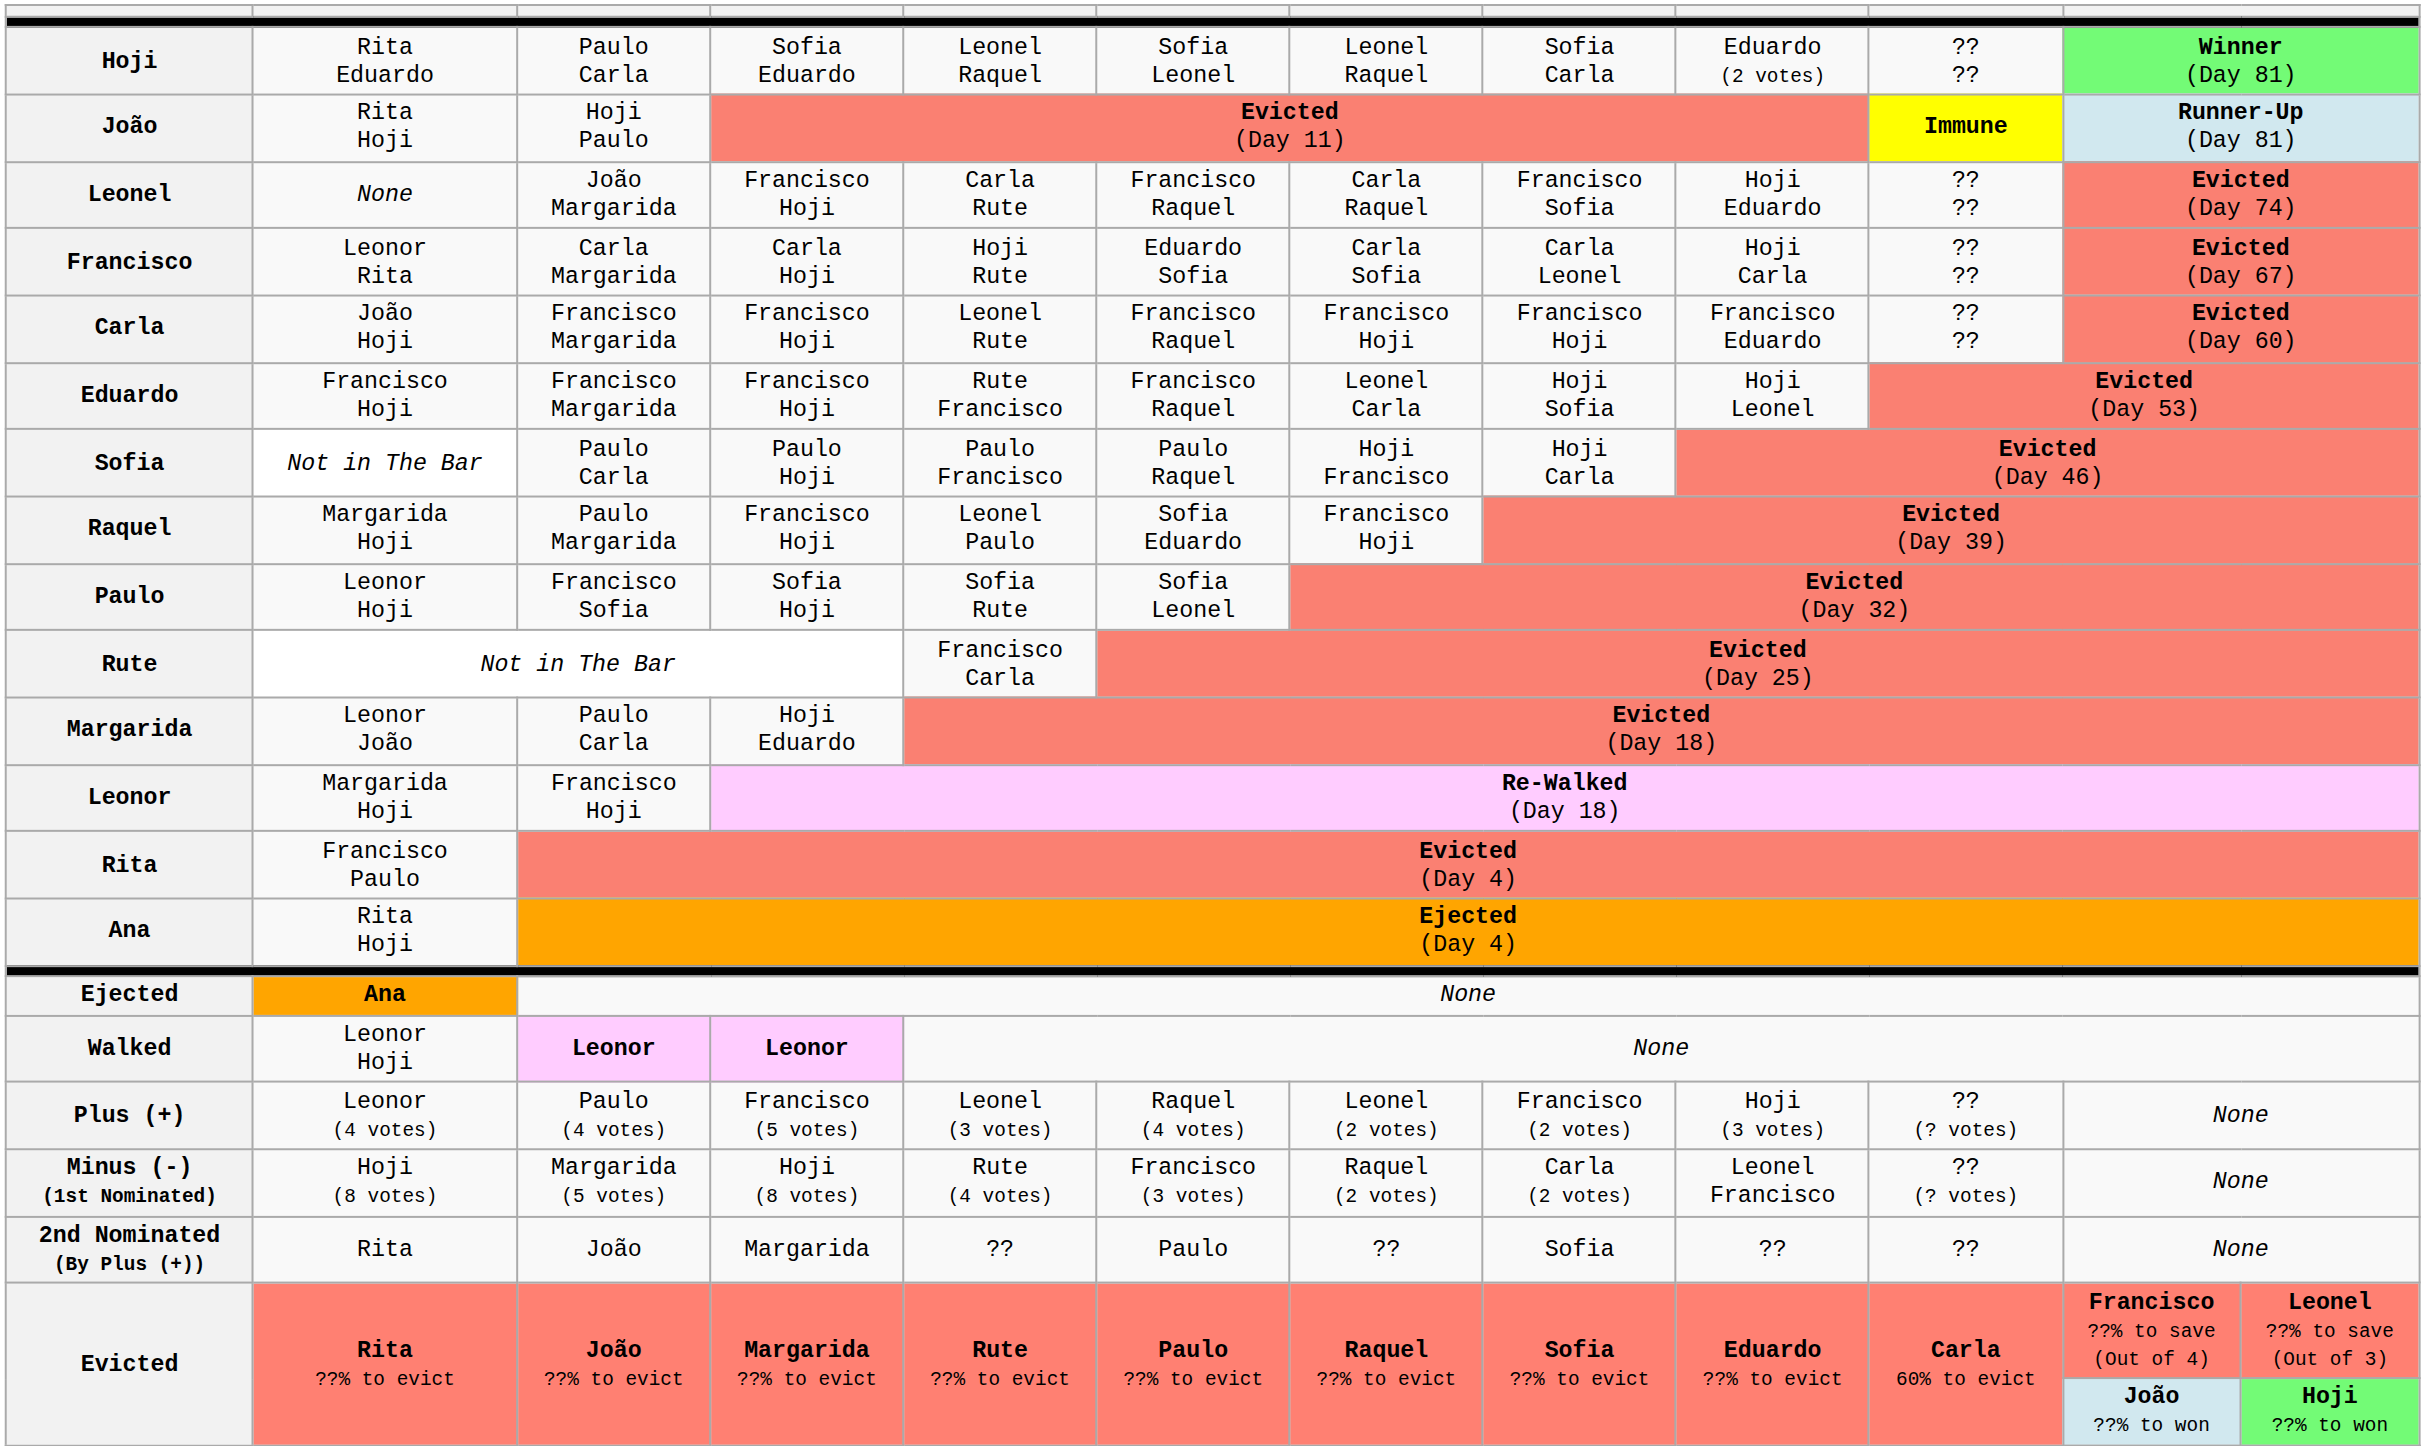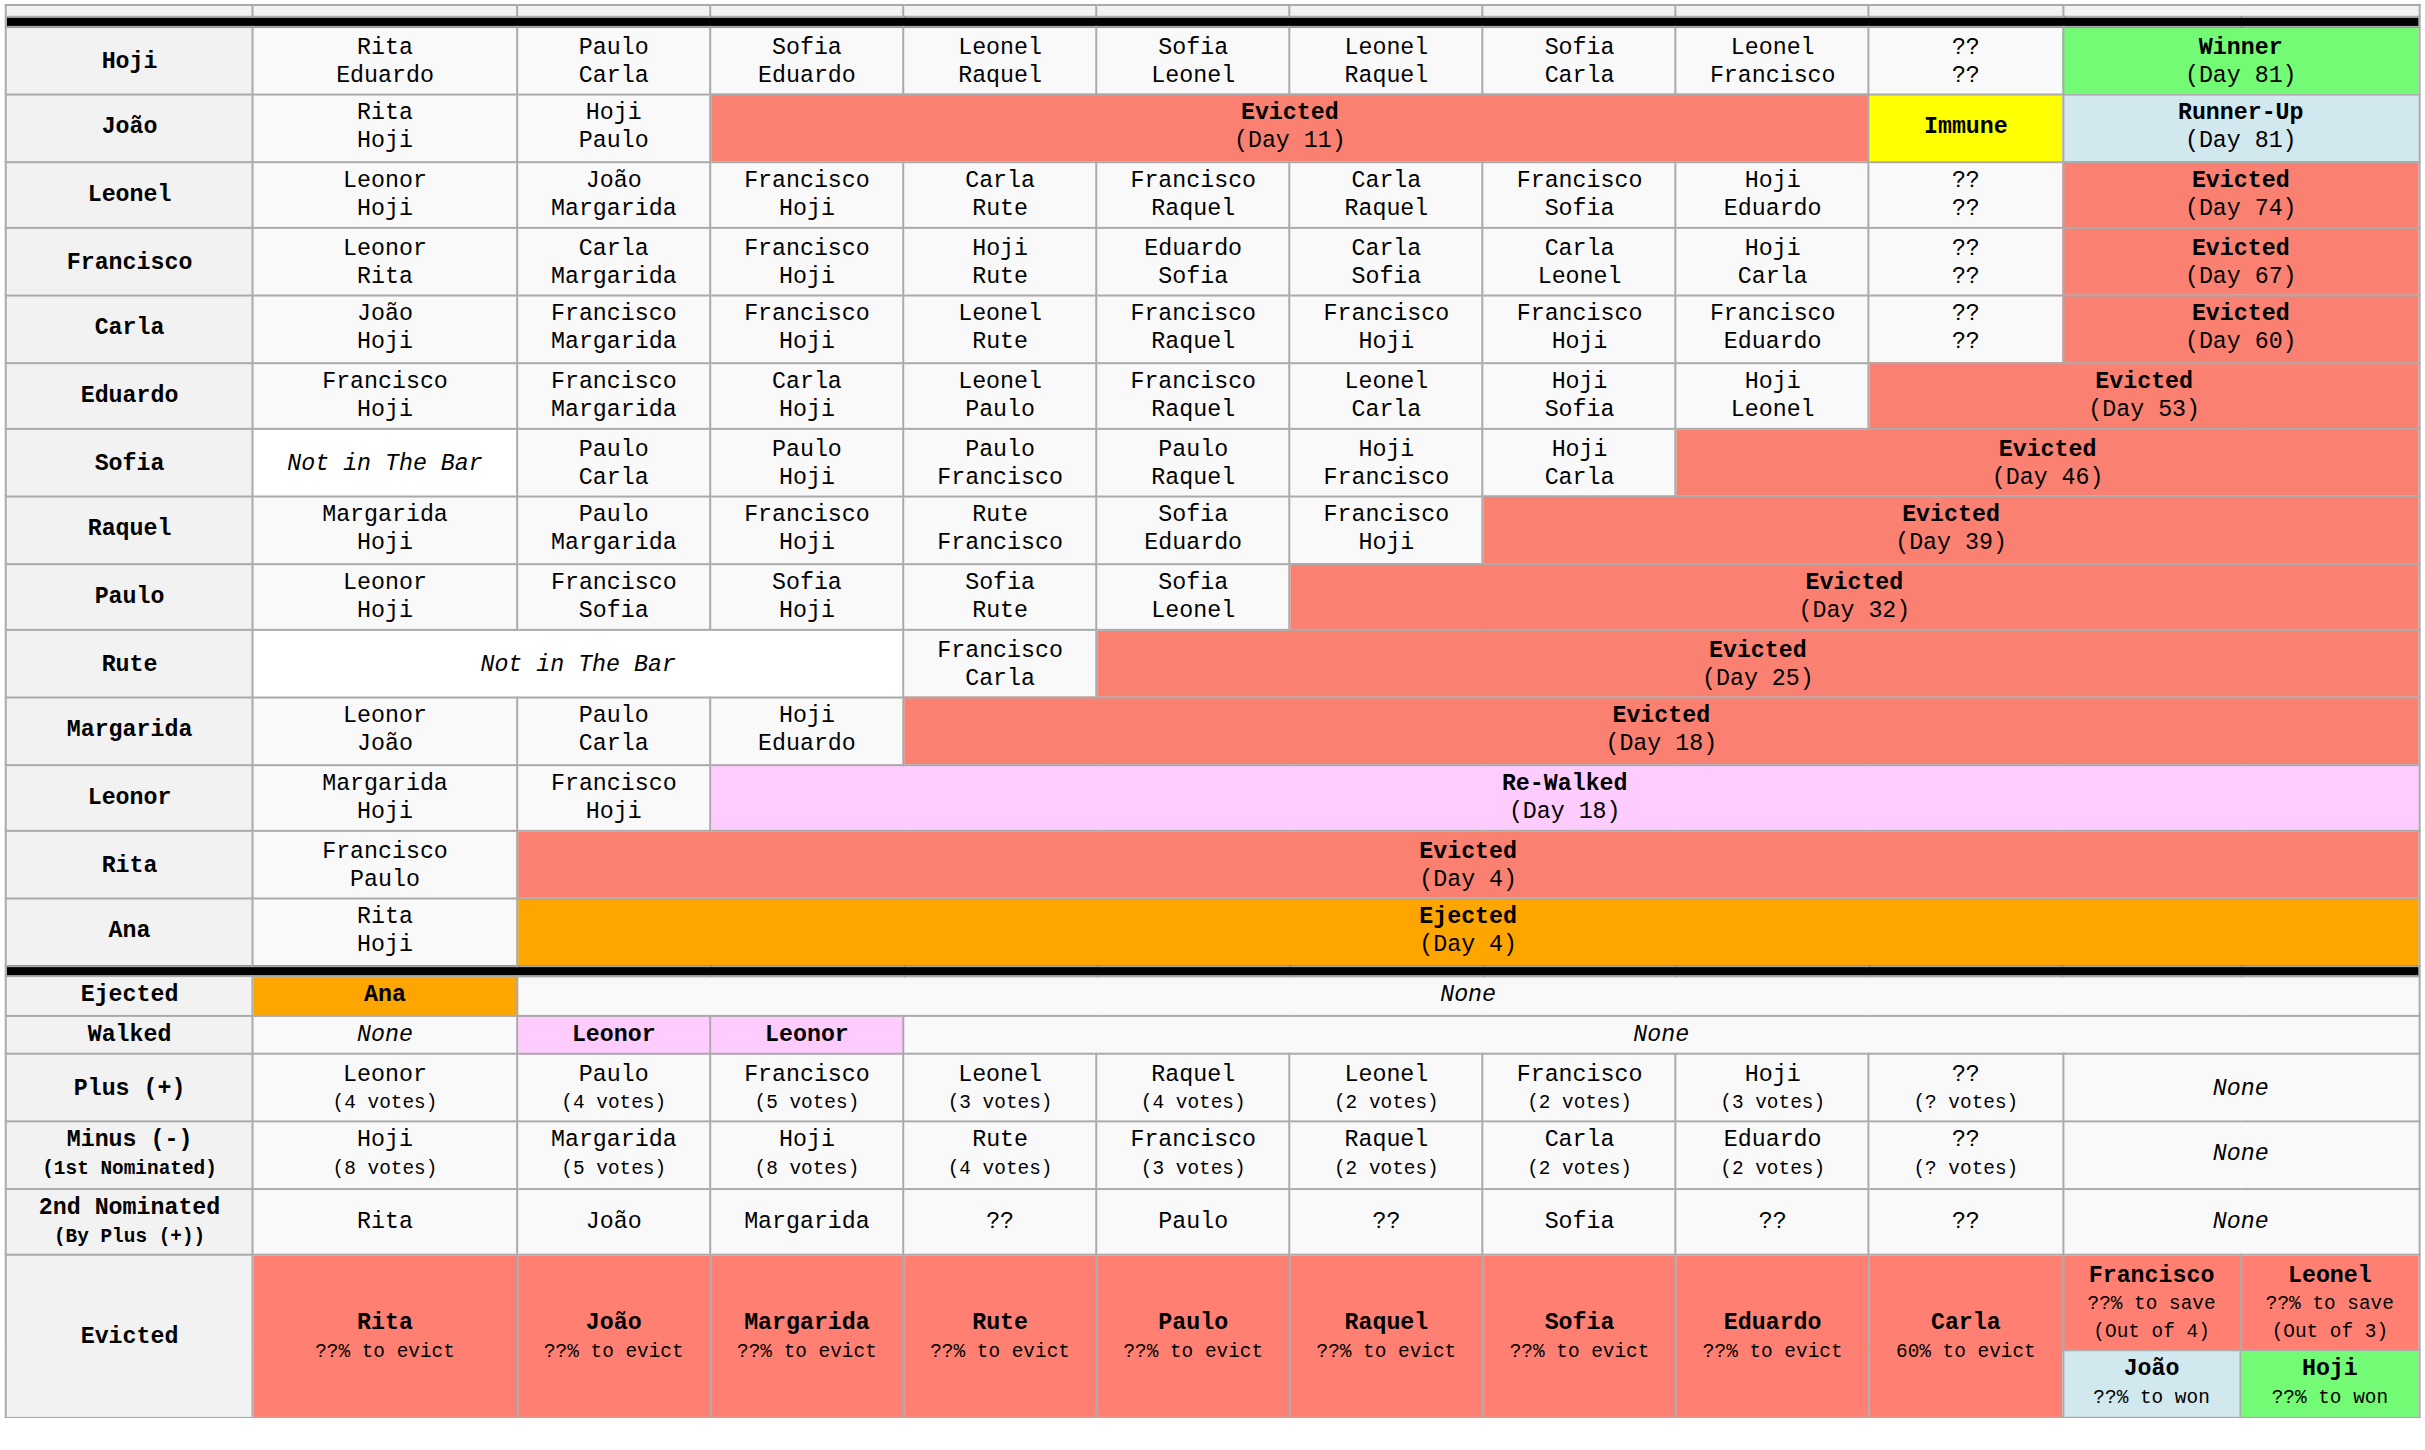Hoji | column 9: Eduardo (2 votes) -> Leonel Francisco
Leonel | column 2: None -> Leonor Hoji
Francisco | column 4: Carla Hoji -> Francisco Hoji
Eduardo | column 4: Francisco Hoji -> Carla Hoji
Eduardo | column 5: Rute Francisco -> Leonel Paulo
Raquel | column 5: Leonel Paulo -> Rute Francisco
Walked | column 2: Leonor Hoji -> None
Minus (-) (1st Nominated) | column 9: Leonel Francisco -> Eduardo (2 votes)
